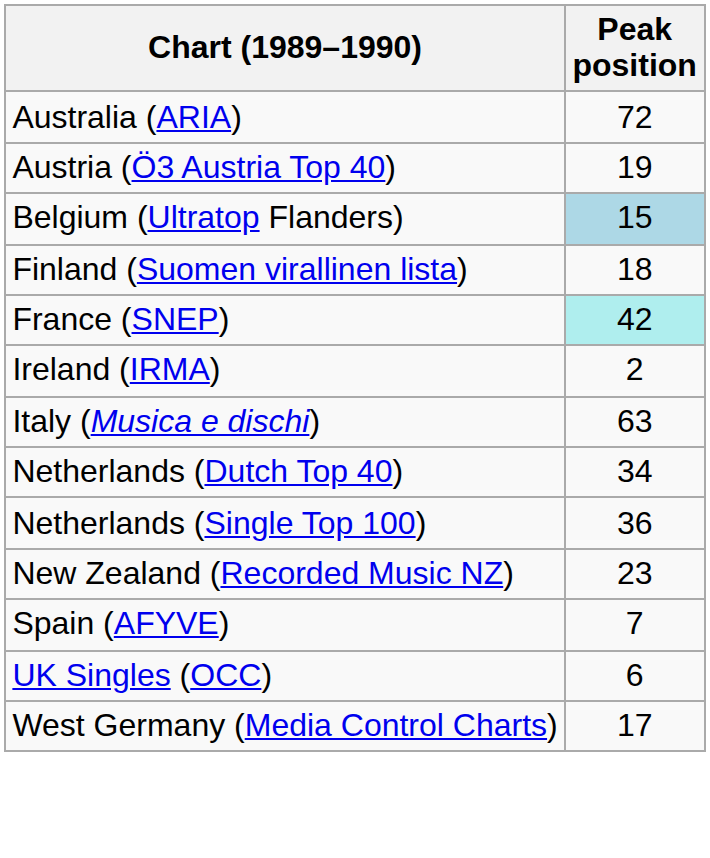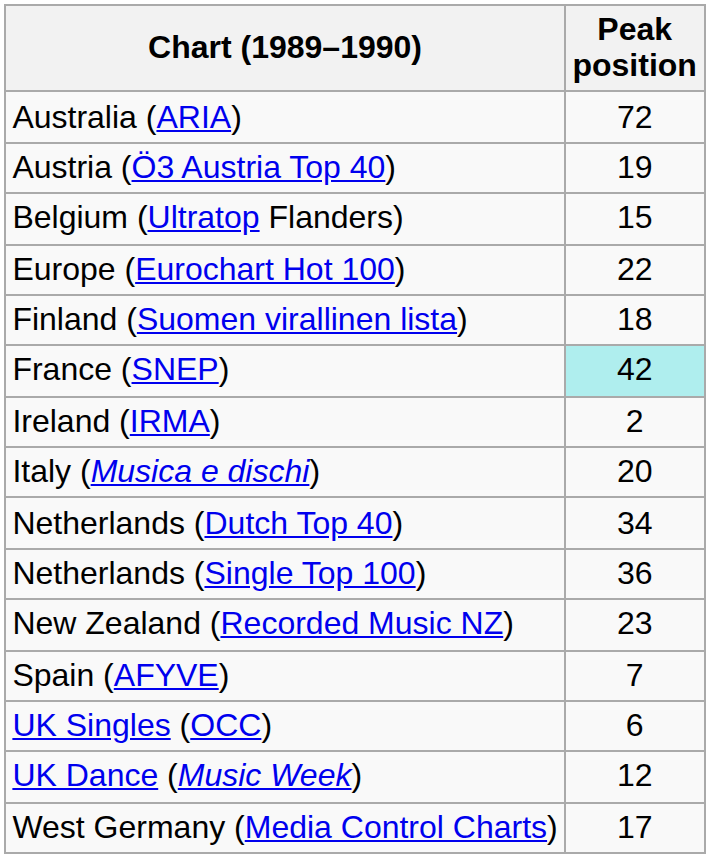Belgium (Ultratop Flanders) | Peak position: lightblue background -> no background
+ row: Europe (Eurochart Hot 100) | 22
Italy (Musica e dischi) | Peak position: 63 -> 20
+ row: UK Dance (Music Week) | 12
